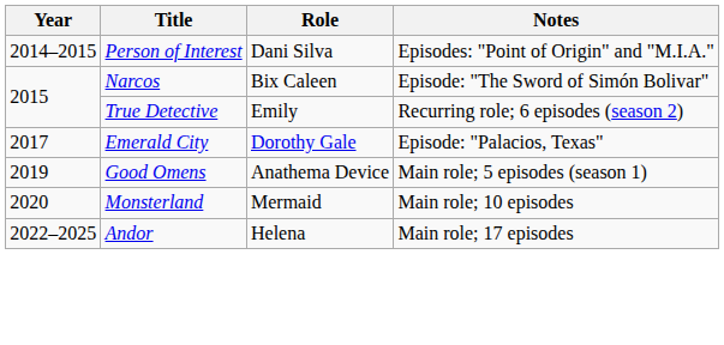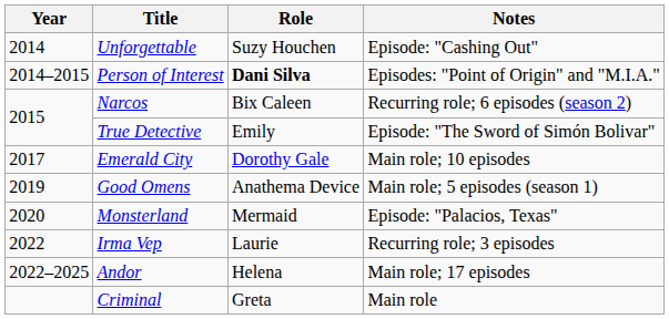+ row: 2014 | Unforgettable | Suzy Houchen | Episode: "Cashing Out"
Person of Interest | Role: normal -> bold
Narcos | Notes: Episode: "The Sword of Simón Bolivar" -> Recurring role; 6 episodes (season 2)
True Detective | Notes: Recurring role; 6 episodes (season 2) -> Episode: "The Sword of Simón Bolivar"
Emerald City | Notes: Episode: "Palacios, Texas" -> Main role; 10 episodes
Monsterland | Notes: Main role; 10 episodes -> Episode: "Palacios, Texas"
+ row: 2022 | Irma Vep | Laurie | Recurring role; 3 episodes
+ row: Criminal | Greta | Main role
